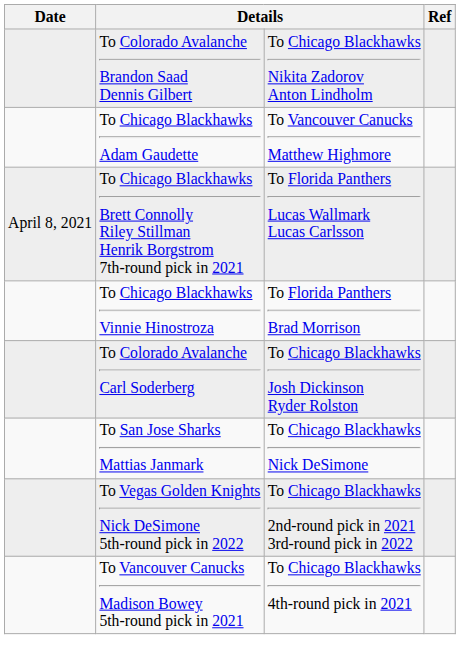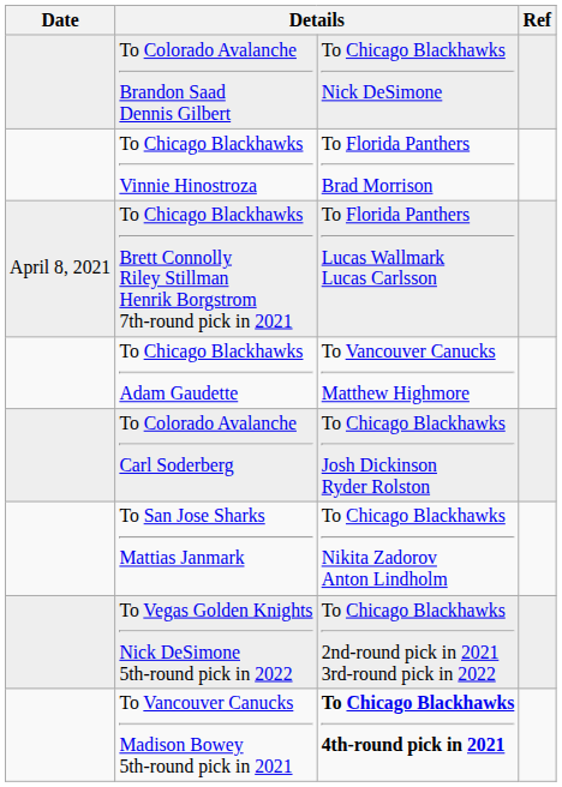To Colorado Avalanche Brandon Saad Dennis Gilbert | column 3: To Chicago Blackhawks Nikita Zadorov Anton Lindholm -> To Chicago Blackhawks Nick DeSimone
rows swapped: To Chicago Blackhawks Vinnie Hinostroza <-> To Chicago Blackhawks Adam Gaudette
To San Jose Sharks Mattias Janmark | column 3: To Chicago Blackhawks Nick DeSimone -> To Chicago Blackhawks Nikita Zadorov Anton Lindholm
To Vancouver Canucks Madison Bowey 5th-round pick in 2021 | column 3: normal -> bold
